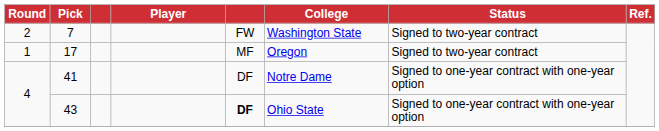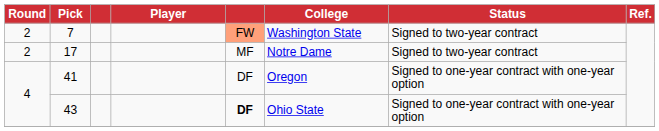7 | column 5: no background -> lightsalmon background
17 | Round: 1 -> 2
17 | College: Oregon -> Notre Dame
41 | College: Notre Dame -> Oregon
